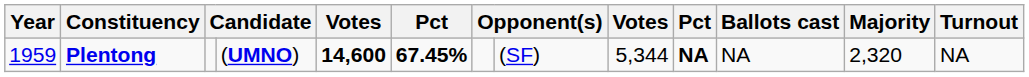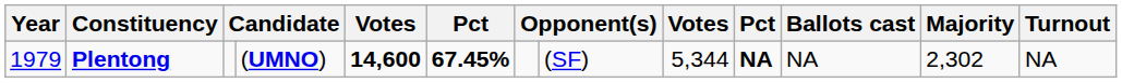Plentong | Year: 1959 -> 1979
Plentong | Majority: 2,320 -> 2,302
